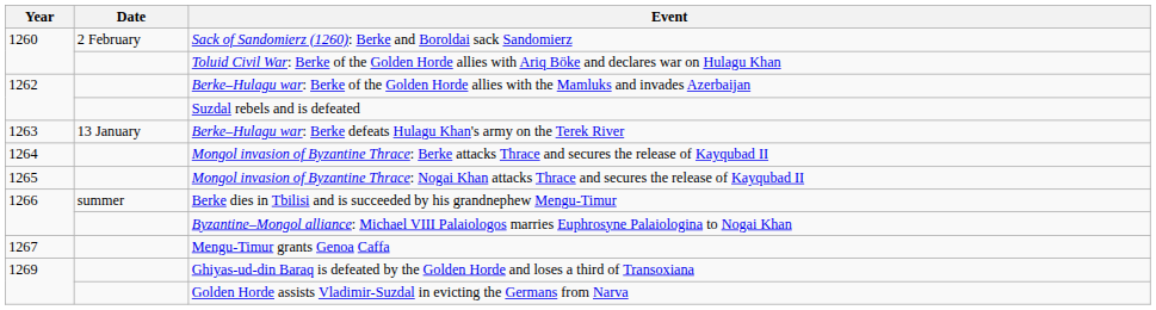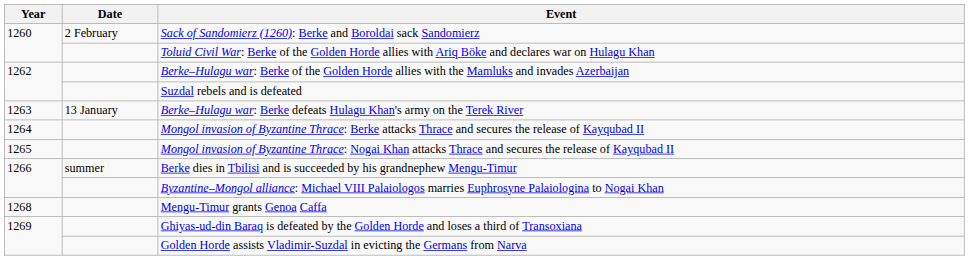Mengu-Timur grants Genoa Caffa | Year: 1267 -> 1268
